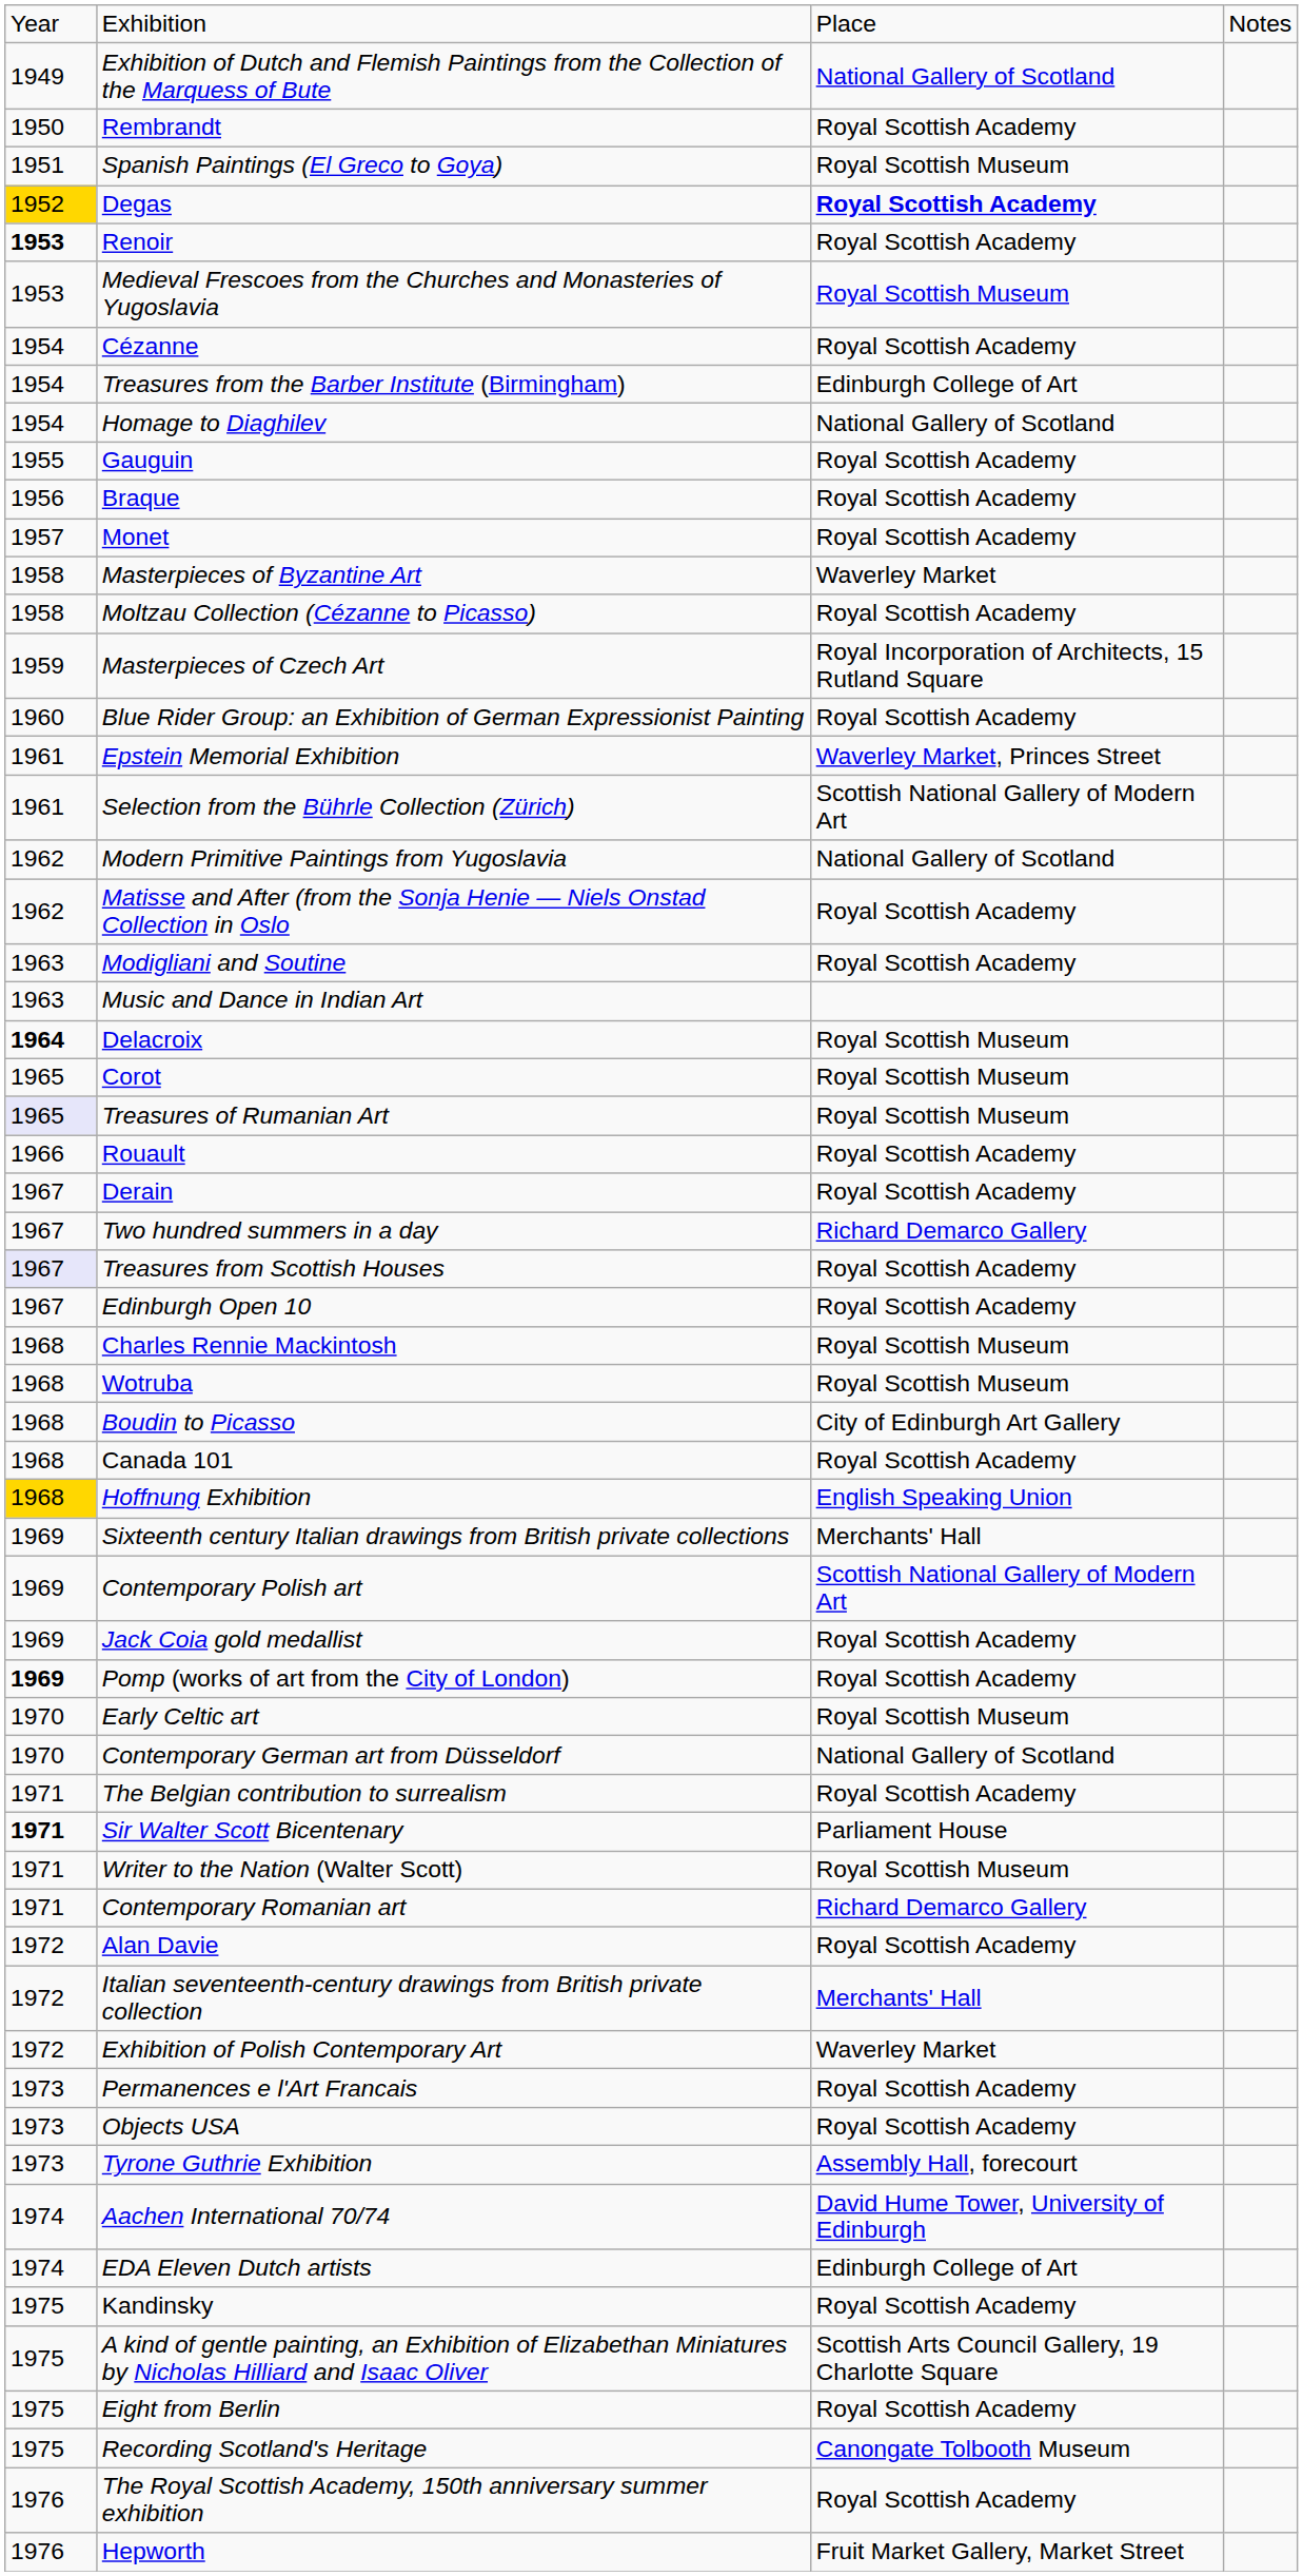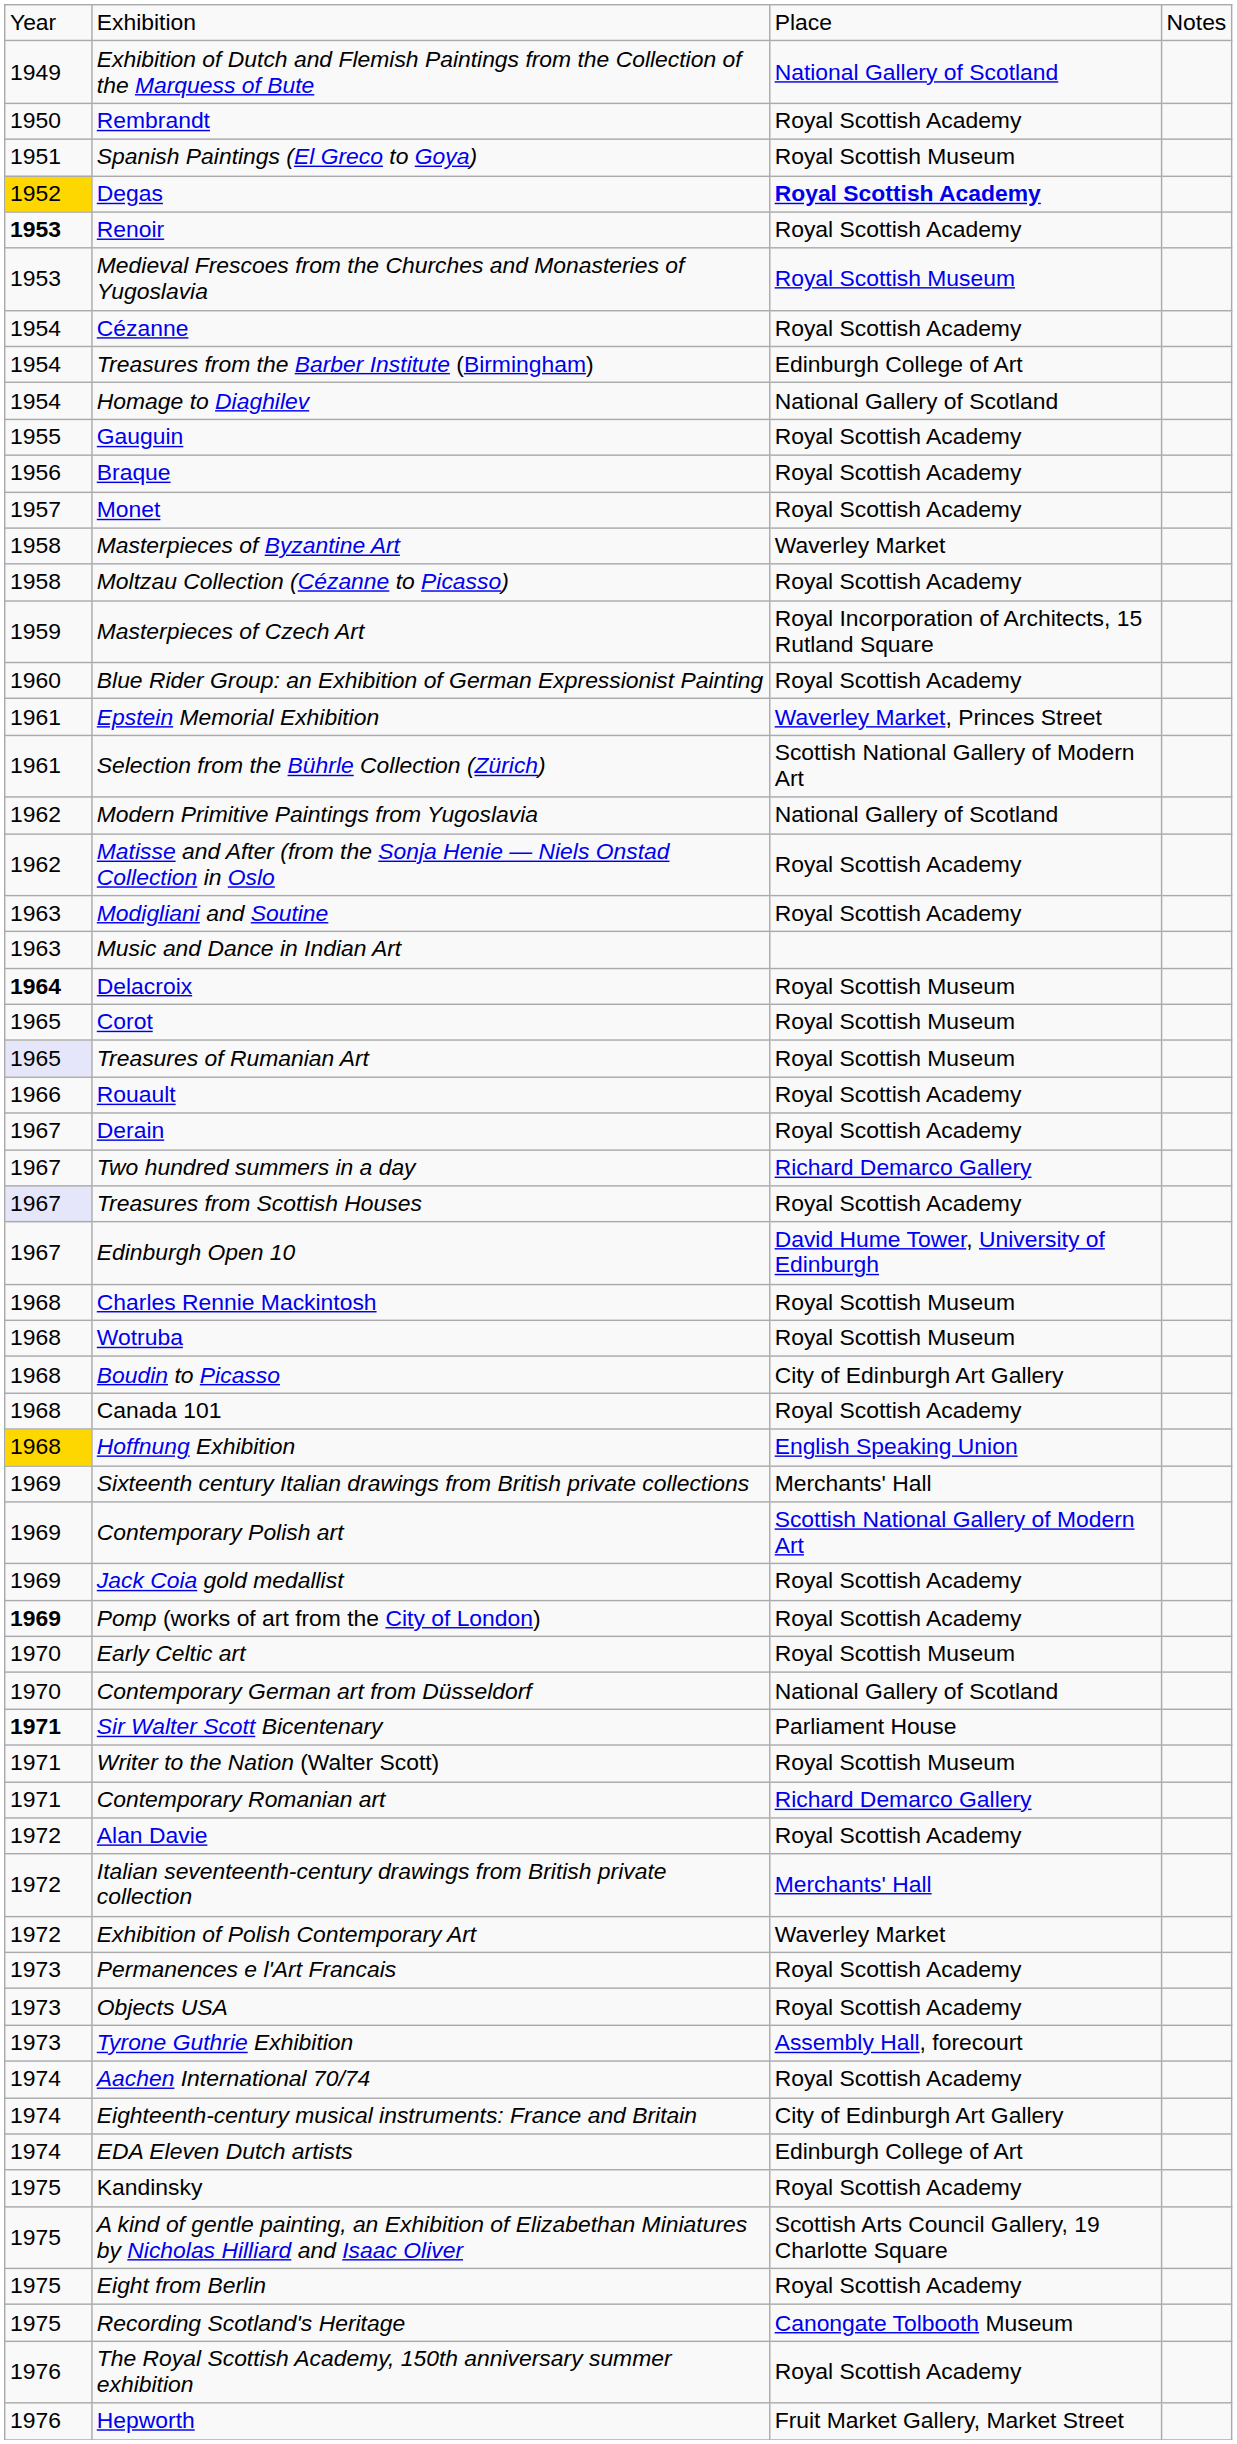Edinburgh Open 10 | column 3: Royal Scottish Academy -> David Hume Tower, University of Edinburgh
- row: 1971 | The Belgian contribution to surrealism | Royal Scottish Academy
Aachen International 70/74 | column 3: David Hume Tower, University of Edinburgh -> Royal Scottish Academy
+ row: 1974 | Eighteenth-century musical instruments: France and Britain | City of Edinburgh Art Gallery
